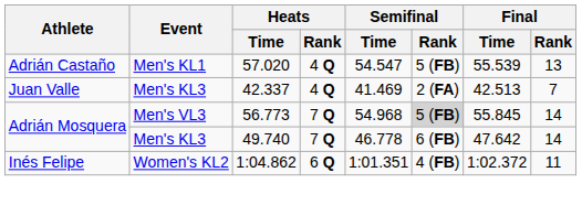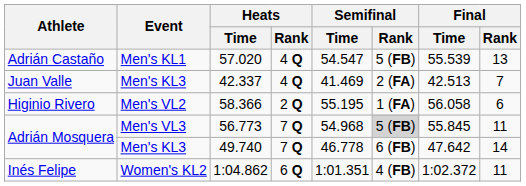+ row: Higinio Rivero | Men's VL2 | 58.366 | 2 Q | 55.195 | 1 (FA) | 56.058 | 6
56.773 | Final / Rank: 14 -> 11
